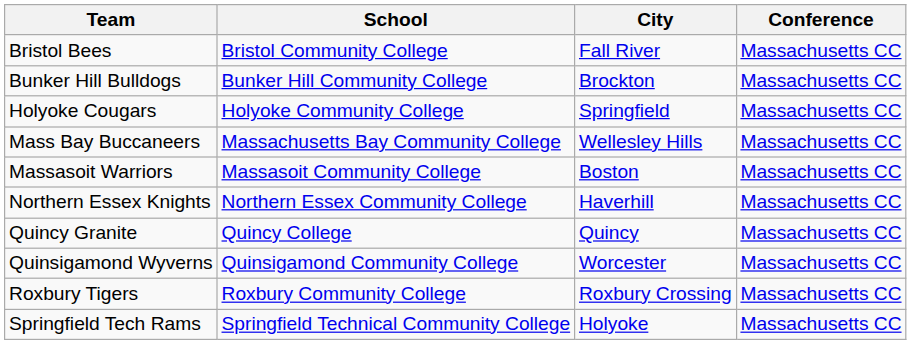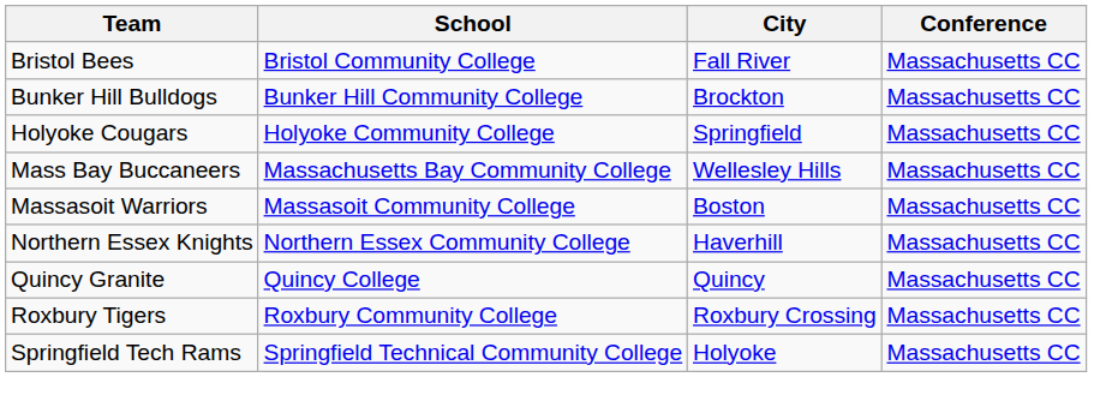- row: Quinsigamond Wyverns | Quinsigamond Community College | Worcester | Massachusetts CC
